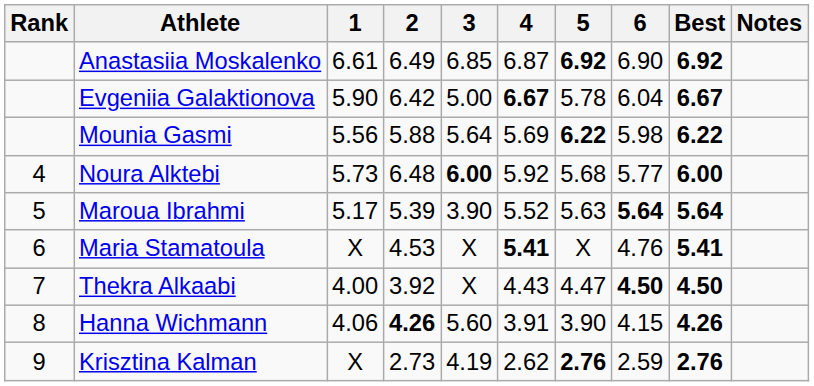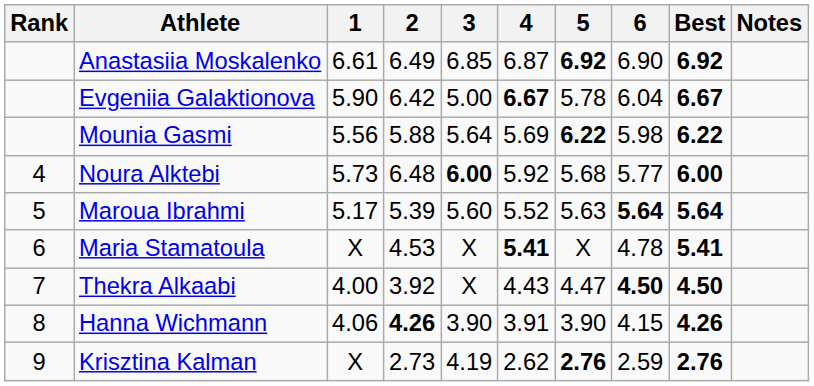Maroua Ibrahmi | 3: 3.90 -> 5.60
Maria Stamatoula | 6: 4.76 -> 4.78
Hanna Wichmann | 3: 5.60 -> 3.90
